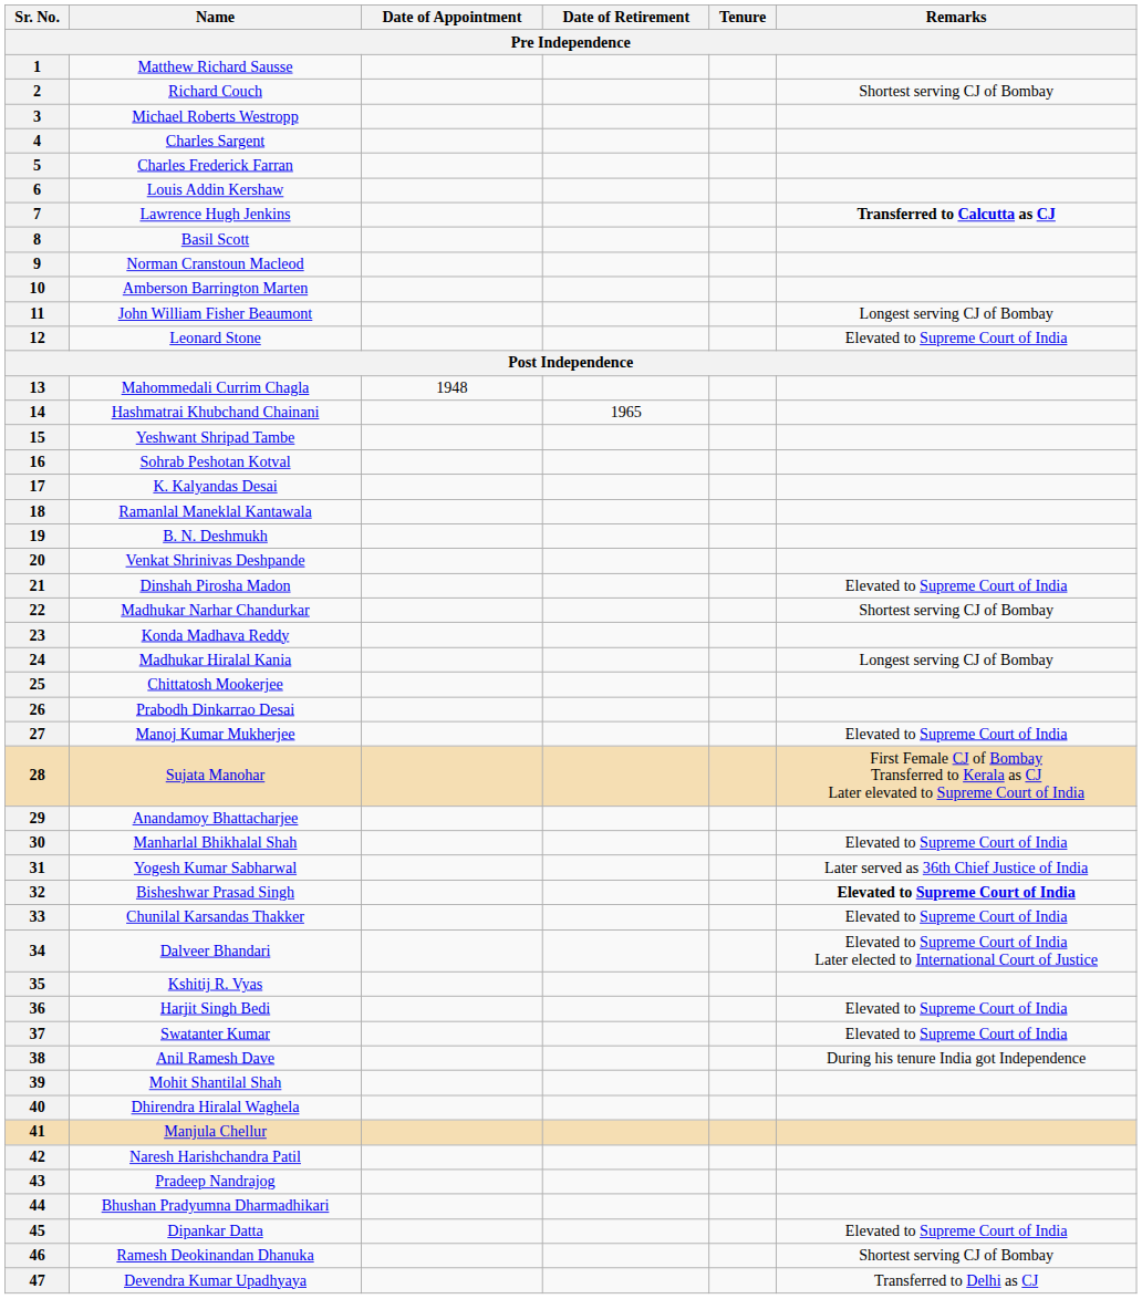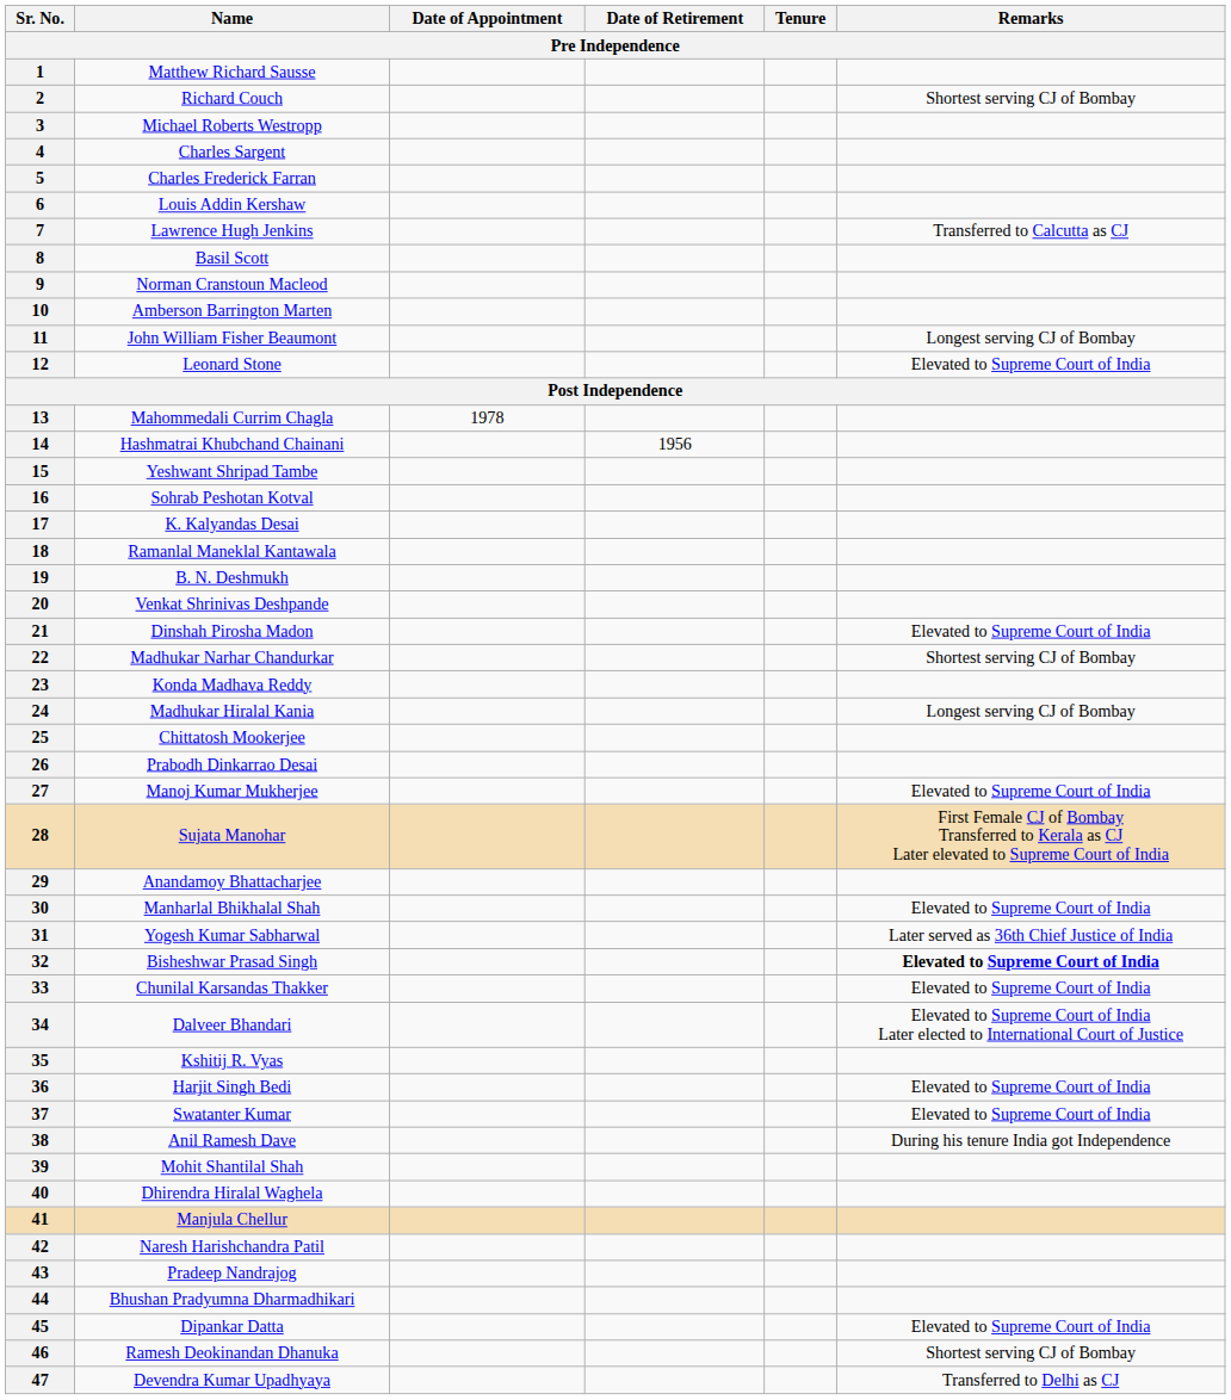7 | Remarks: bold -> normal
13 | Date of Appointment: 1948 -> 1978
14 | Date of Retirement: 1965 -> 1956
